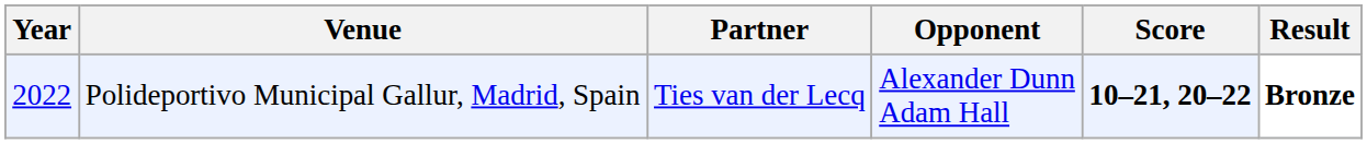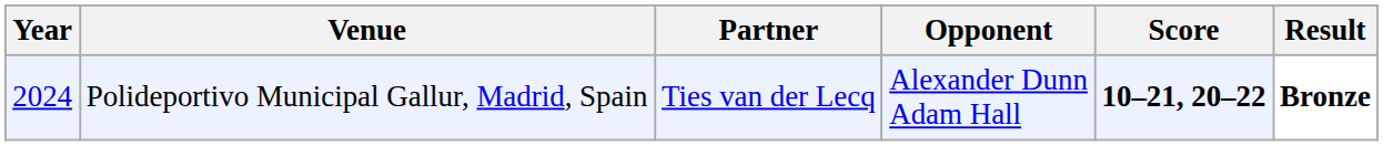Polideportivo Municipal Gallur, Madrid, Spain | Year: 2022 -> 2024
